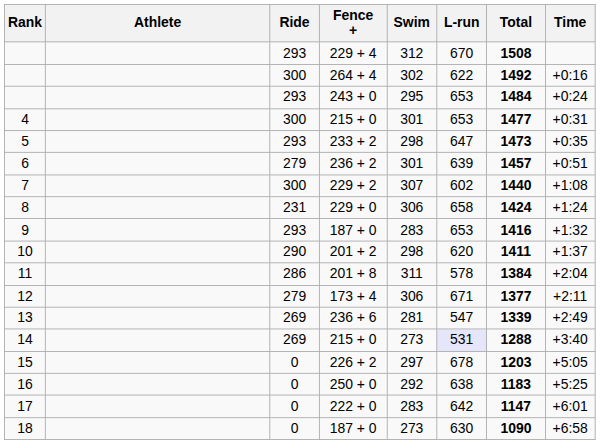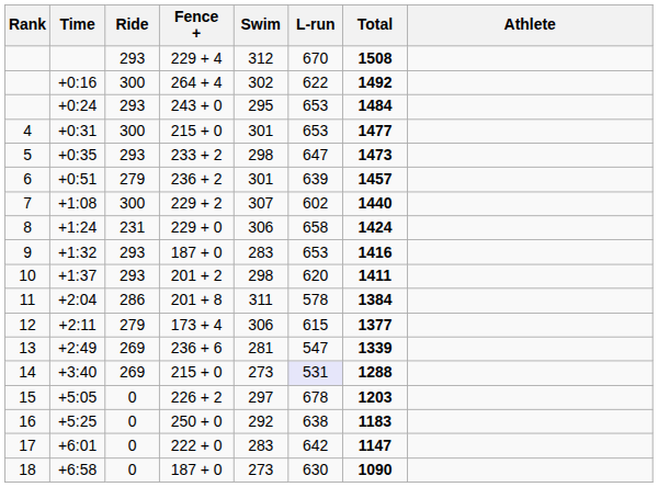columns swapped: Athlete <-> Time
10 | Ride: 290 -> 293
12 | L-run: 671 -> 615
